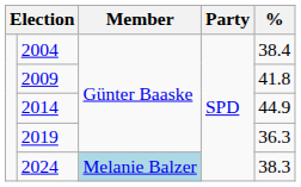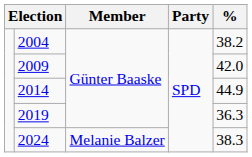2004 | %: 38.4 -> 38.2
2009 | %: 41.8 -> 42.0
2024 | Member: lightblue background -> no background
